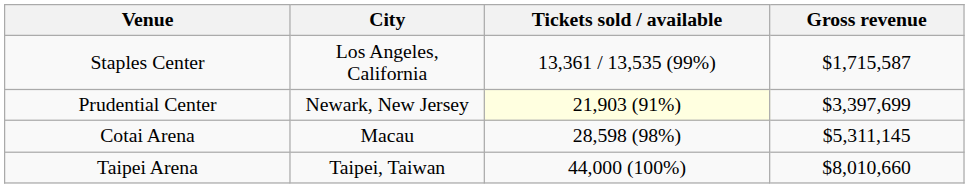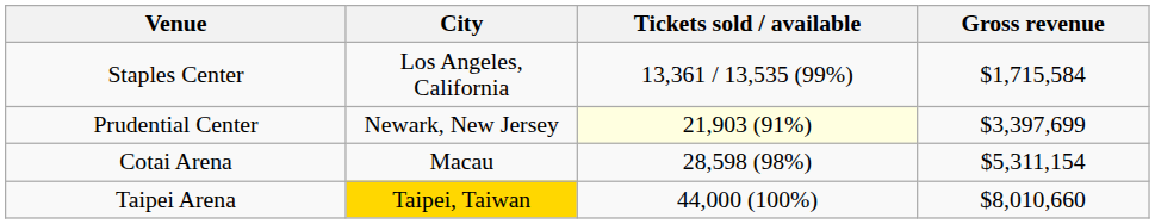Staples Center | Gross revenue: $1,715,587 -> $1,715,584
Cotai Arena | Gross revenue: $5,311,145 -> $5,311,154
Taipei Arena | City: no background -> gold background
